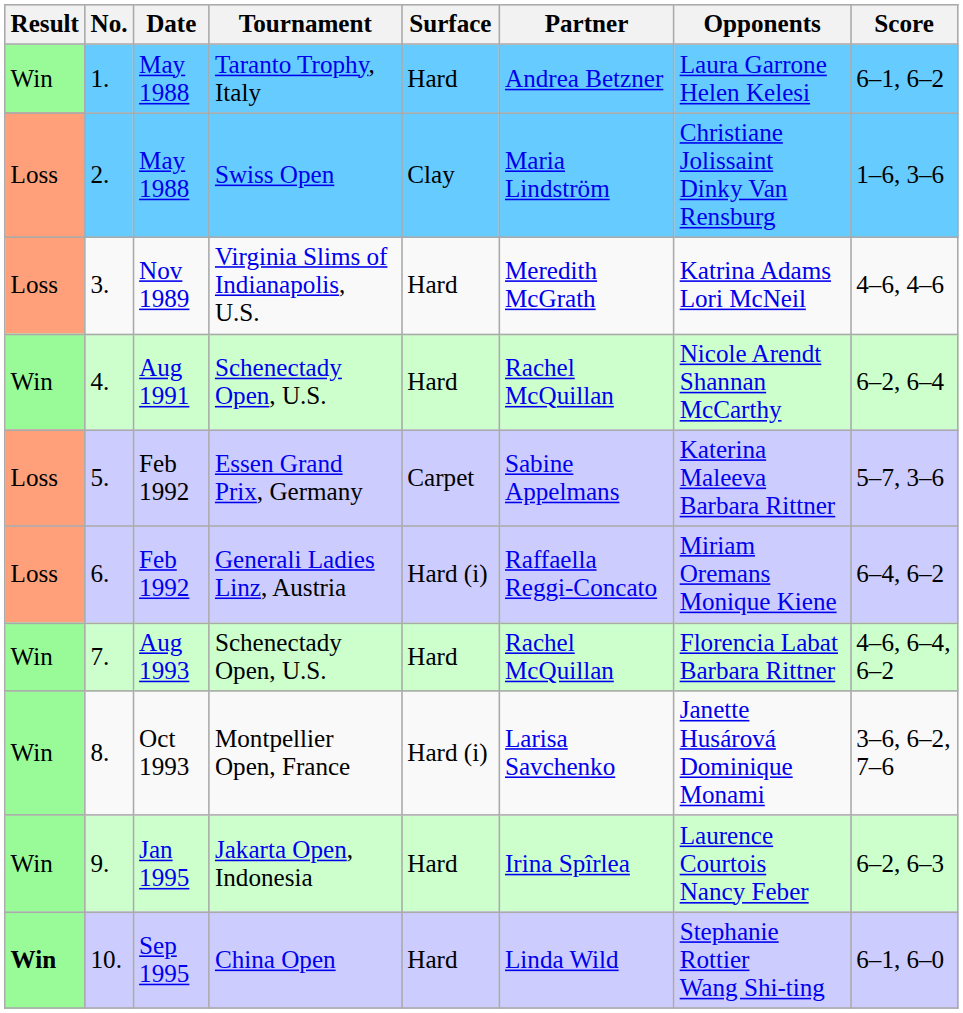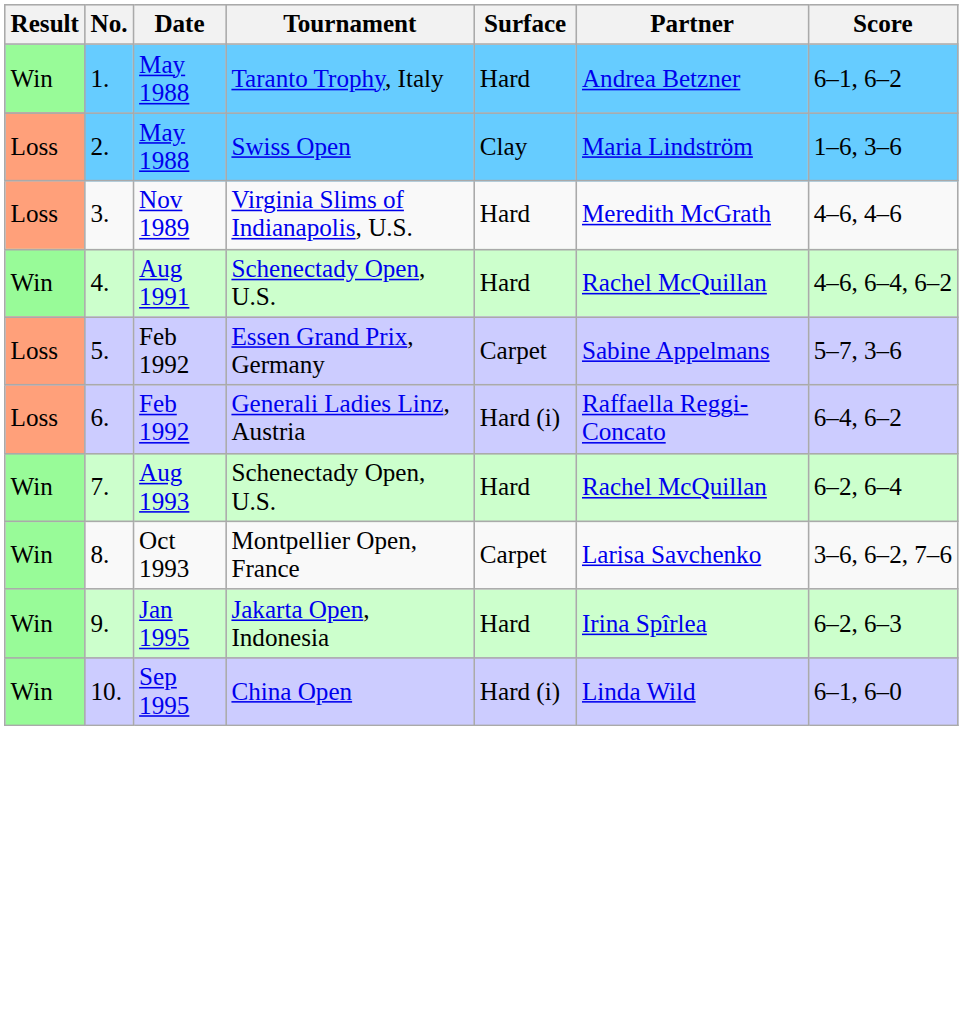- column: Opponents | Laura Garrone Helen Kelesi | Christiane Jolissaint Dinky Van Rensburg | Katrina Adams Lori McNeil | Nicole Arendt Shannan McCarthy | Katerina Maleeva Barbara Rittner | Miriam Oremans Monique Kiene | Florencia Labat Barbara Rittner | Janette Husárová Dominique Monami | Laurence Courtois Nancy Feber | Stephanie Rottier Wang Shi-ting
4. / Schenectady Open, U.S. | Score: 6–2, 6–4 -> 4–6, 6–4, 6–2
7. / Schenectady Open, U.S. | Score: 4–6, 6–4, 6–2 -> 6–2, 6–4
Montpellier Open, France | Surface: Hard (i) -> Carpet
China Open | Result: bold -> normal
China Open | Surface: Hard -> Hard (i)
